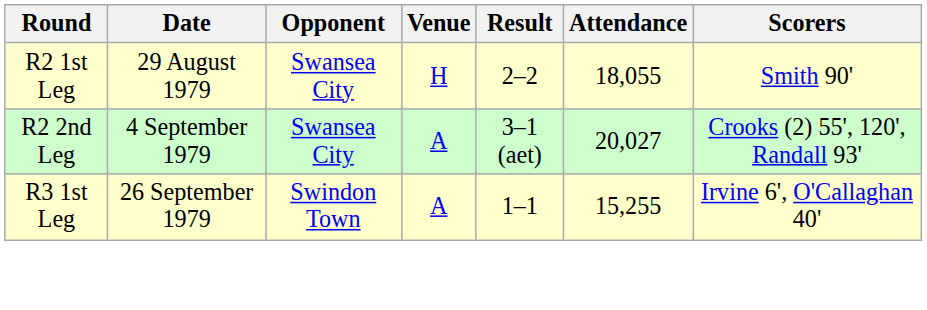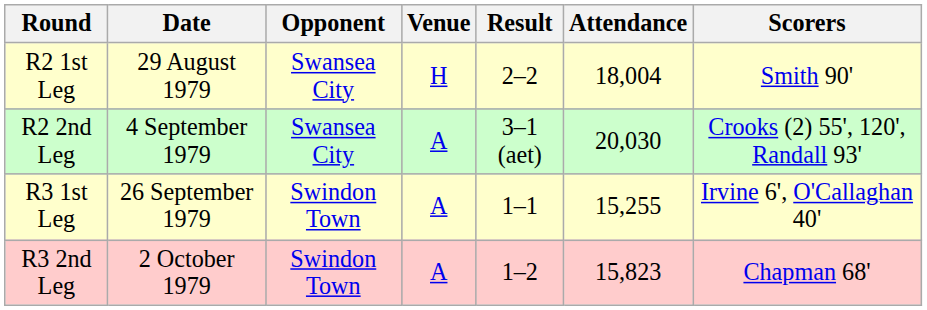R2 1st Leg | Attendance: 18,055 -> 18,004
R2 2nd Leg | Attendance: 20,027 -> 20,030
+ row: R3 2nd Leg | 2 October 1979 | Swindon Town | A | 1–2 | 15,823 | Chapman 68'
